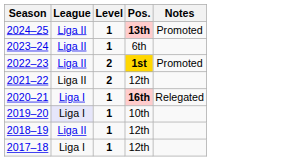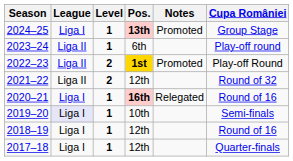+ column: Cupa României | Group Stage | Play-off round | Play-off Round | Round of 32 | Round of 16 | Semi-finals | Round of 16 | Quarter-finals
2024–25 | League: Liga II -> Liga I
2018–19 | League: Liga II -> Liga I
